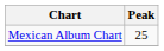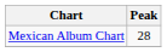Mexican Album Chart | Peak: 25 -> 28
